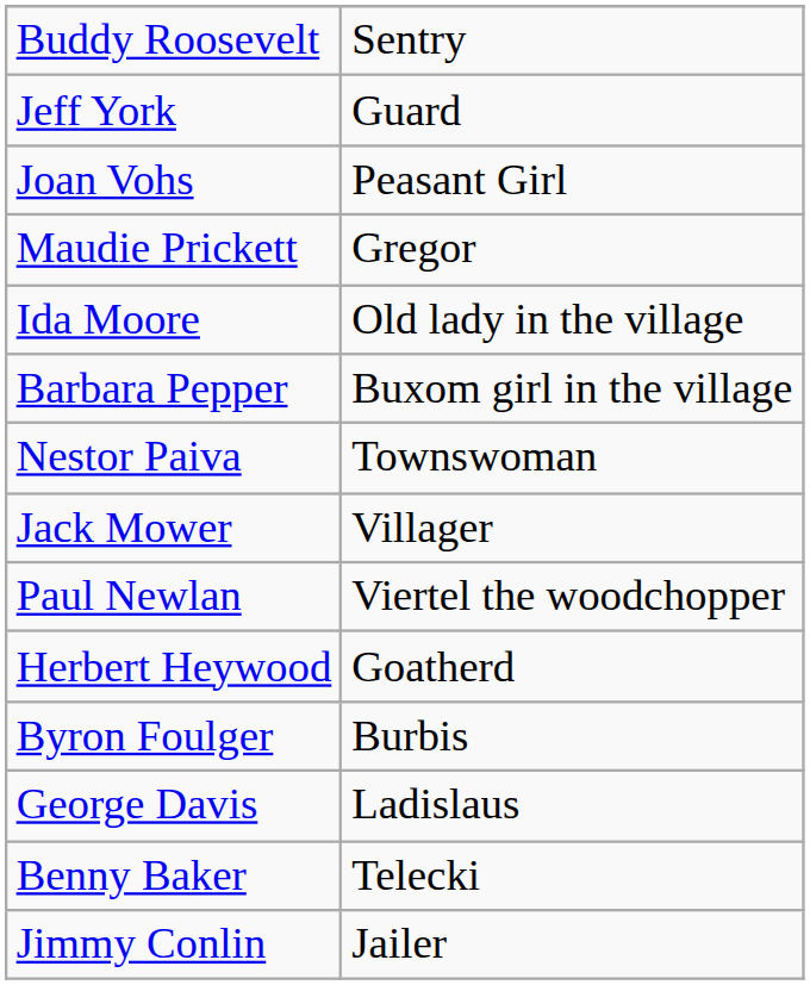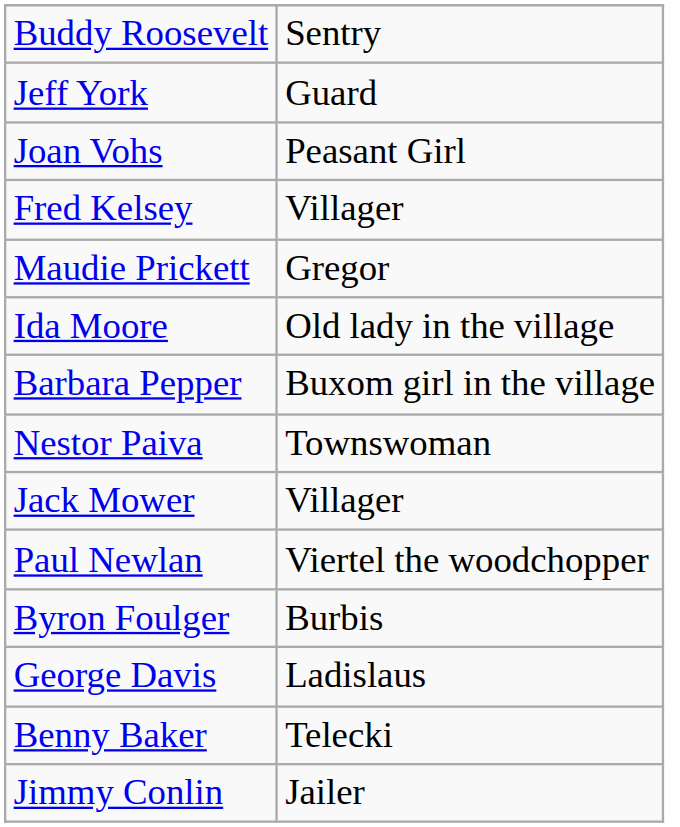+ row: Fred Kelsey | Villager
- row: Herbert Heywood | Goatherd
